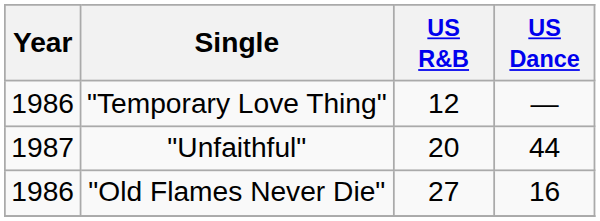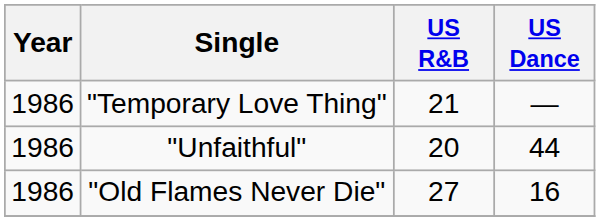"Temporary Love Thing" | US R&B: 12 -> 21
"Unfaithful" | Year: 1987 -> 1986
